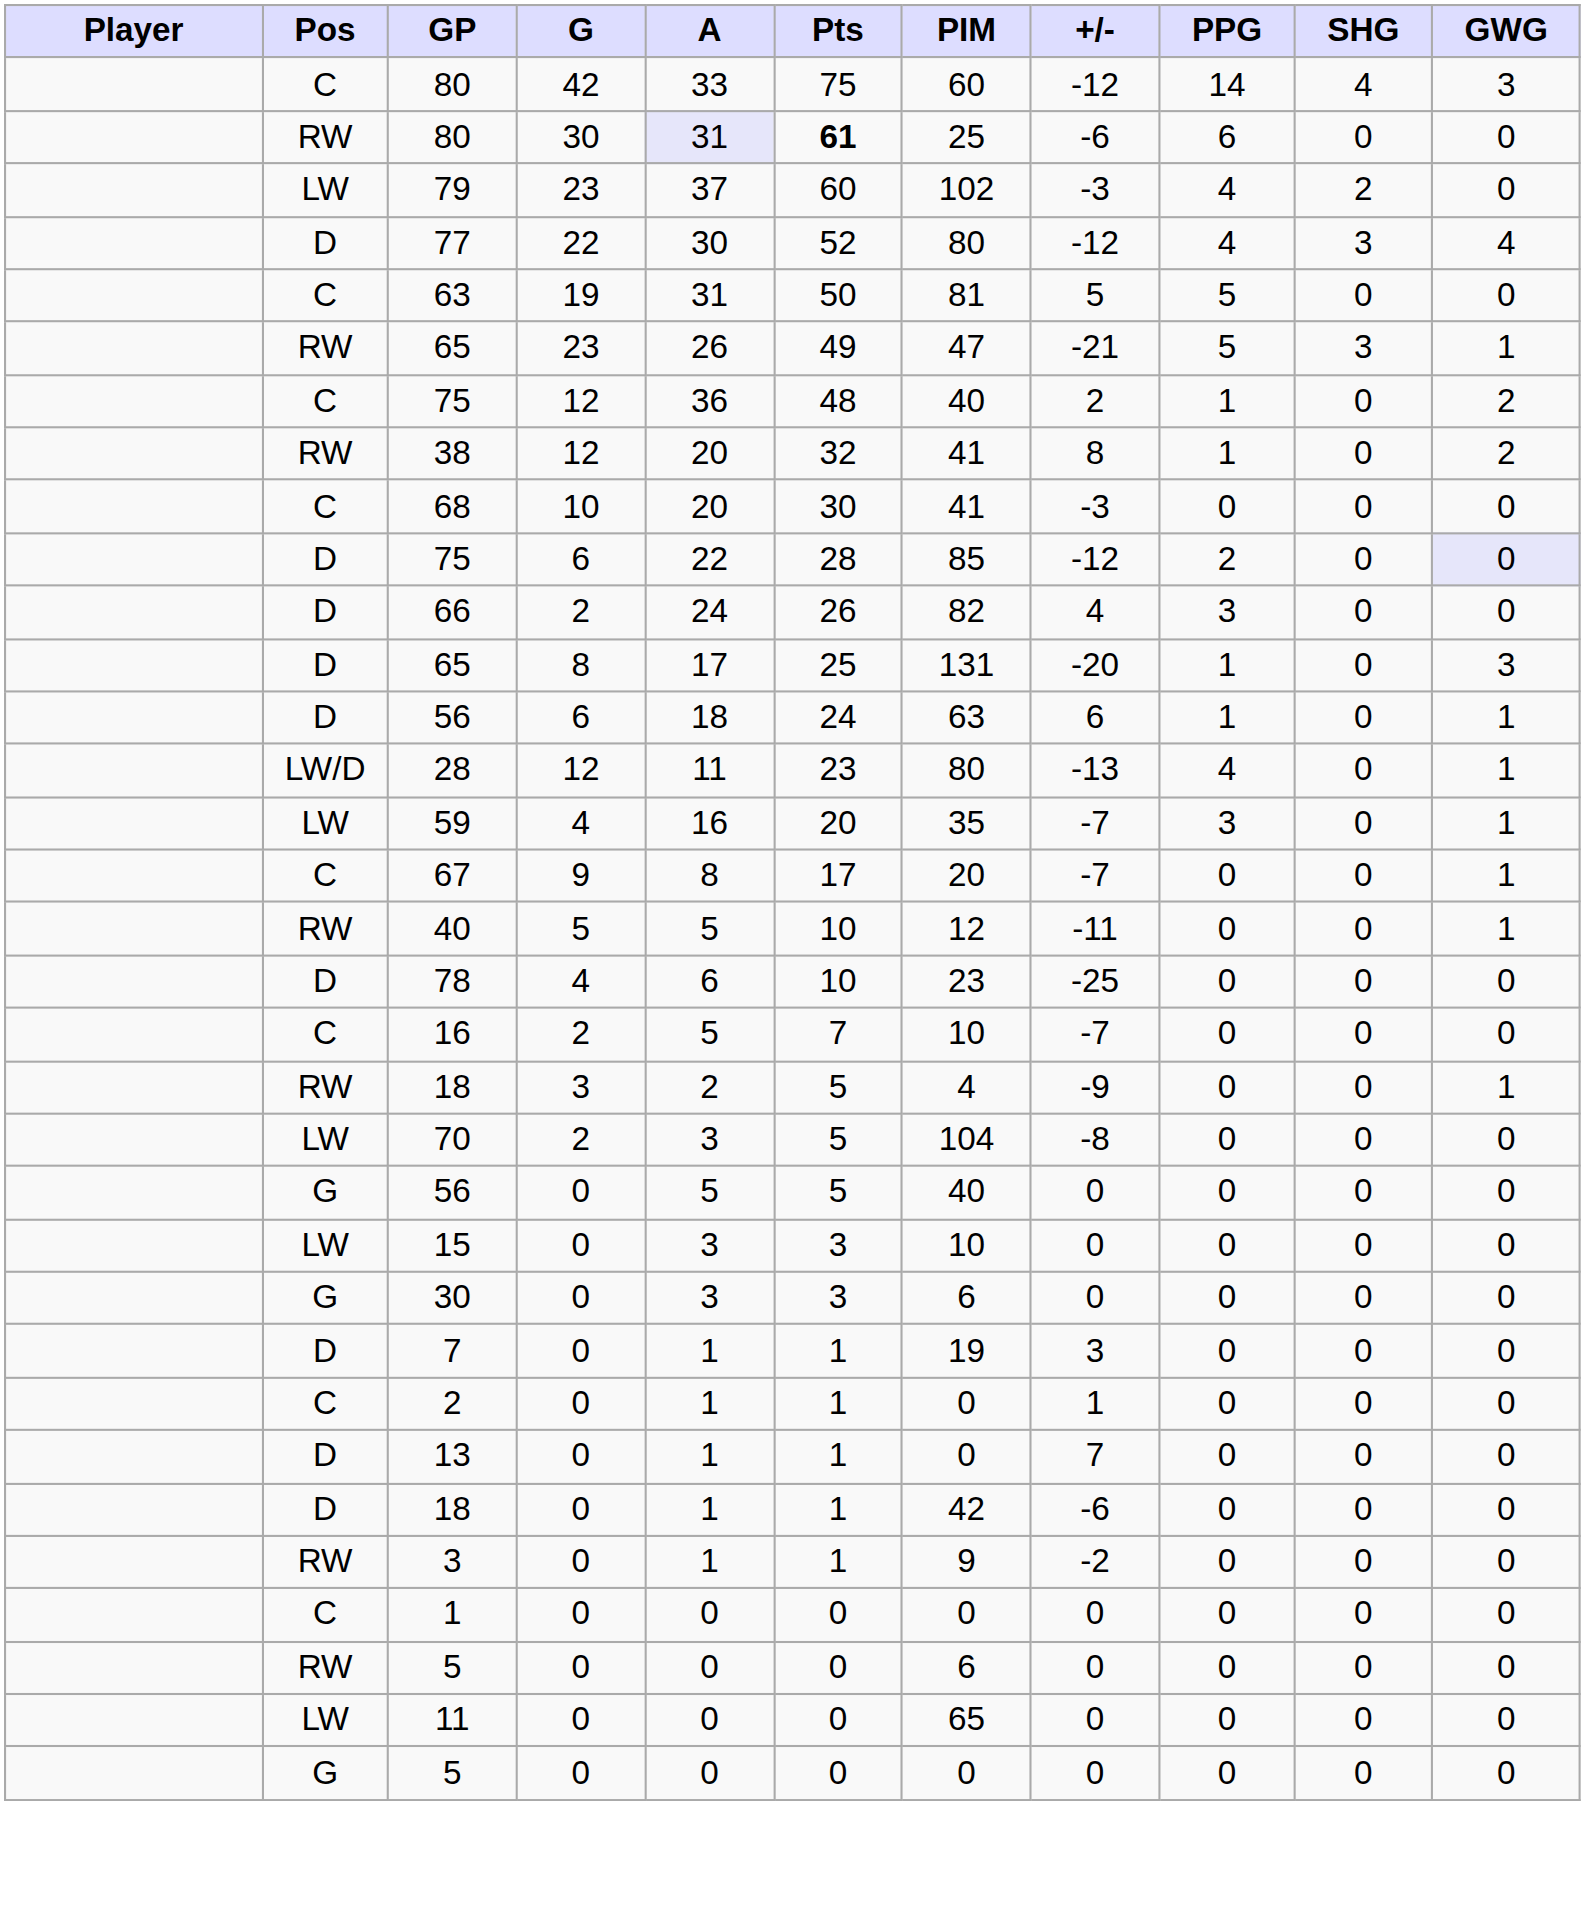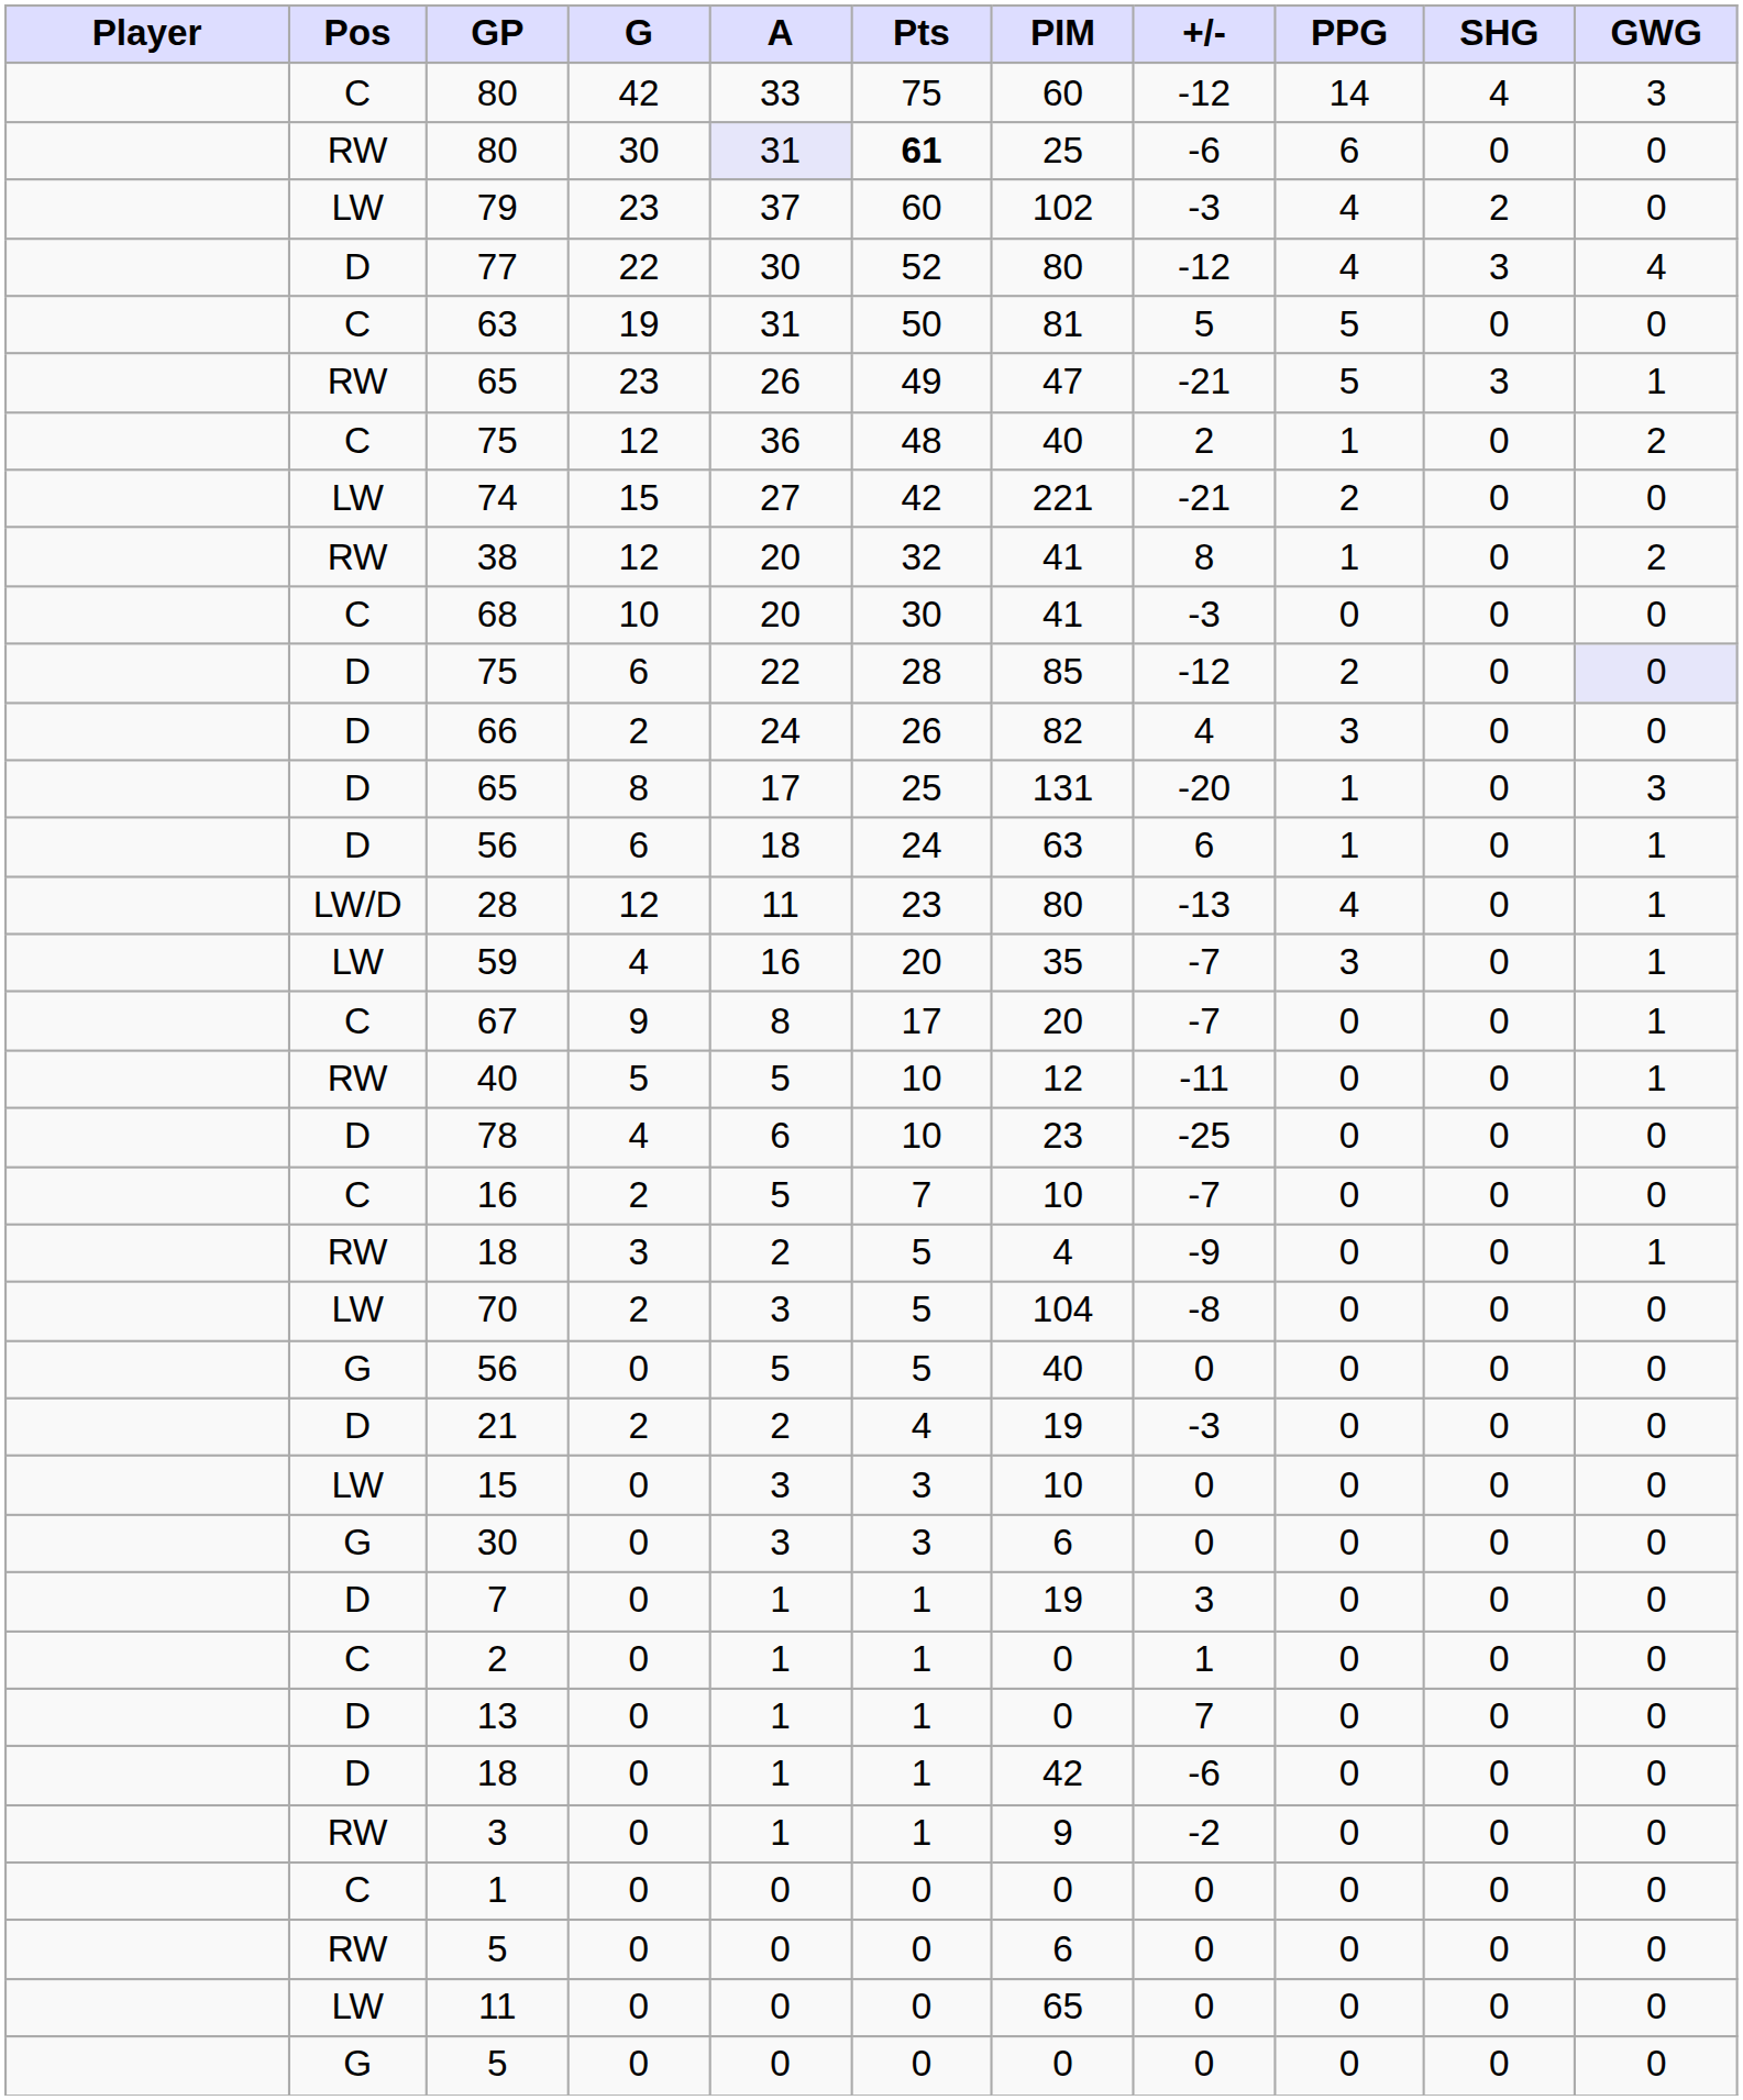+ row: LW | 74 | 15 | 27 | 42 | 221 | -21 | 2 | 0 | 0
+ row: D | 21 | 2 | 2 | 4 | 19 | -3 | 0 | 0 | 0
